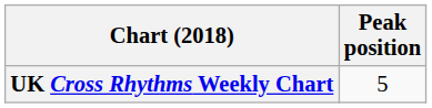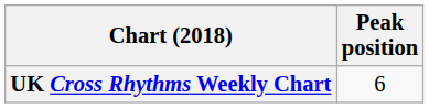UK Cross Rhythms Weekly Chart | Peak position: 5 -> 6
